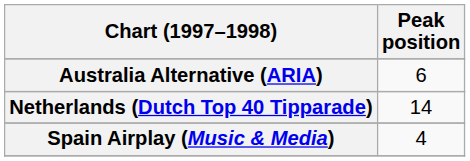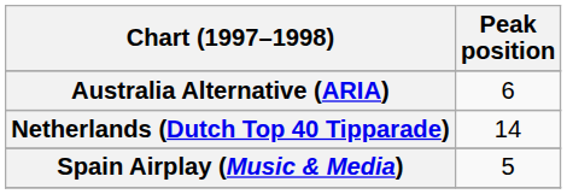Spain Airplay (Music & Media) | Peak position: 4 -> 5
